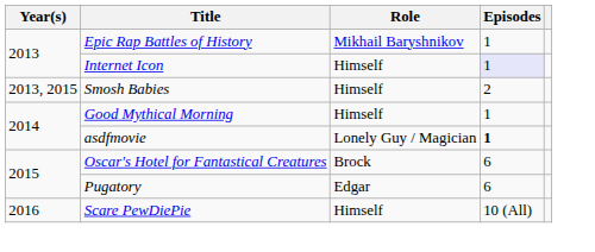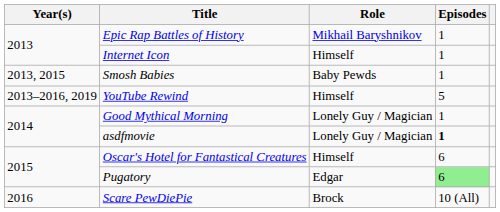Internet Icon | Episodes: lavender background -> no background
Smosh Babies | Role: Himself -> Baby Pewds
Smosh Babies | Episodes: 2 -> 1
+ row: 2013–2016, 2019 | YouTube Rewind | Himself | 5
Good Mythical Morning | Role: Himself -> Lonely Guy / Magician
Oscar's Hotel for Fantastical Creatures | Role: Brock -> Himself
Pugatory | Episodes: no background -> lightgreen background
Scare PewDiePie | Role: Himself -> Brock
